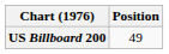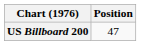US Billboard 200 | Position: 49 -> 47
